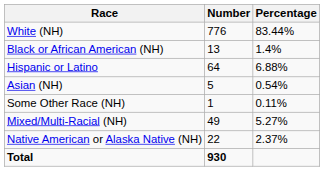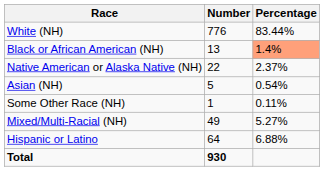Black or African American (NH) | Percentage: no background -> lightsalmon background
rows swapped: Native American or Alaska Native (NH) <-> Hispanic or Latino
